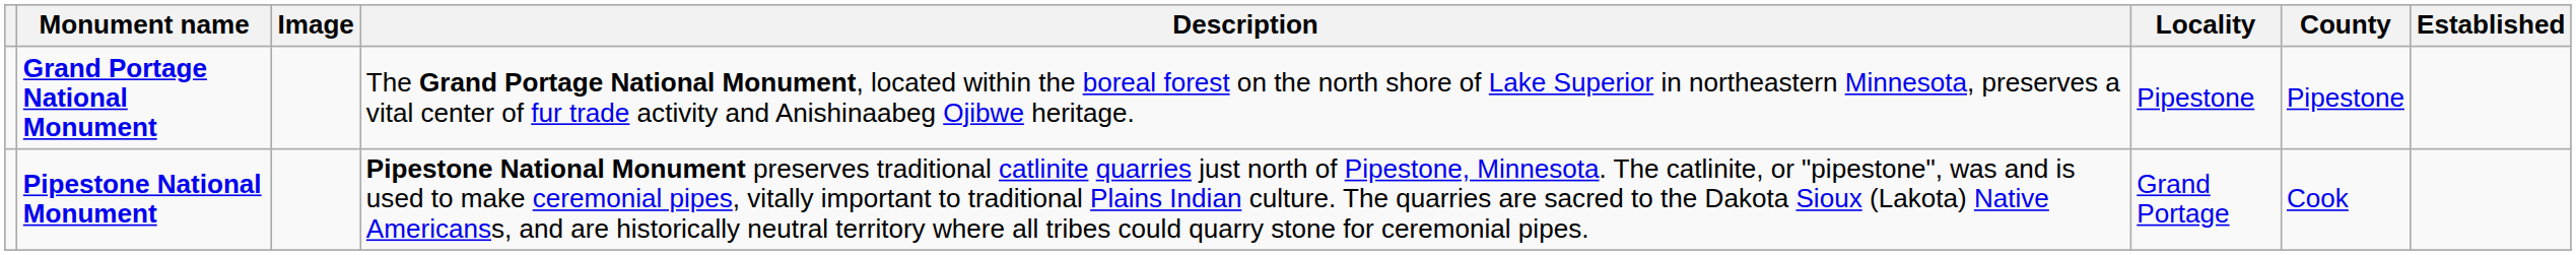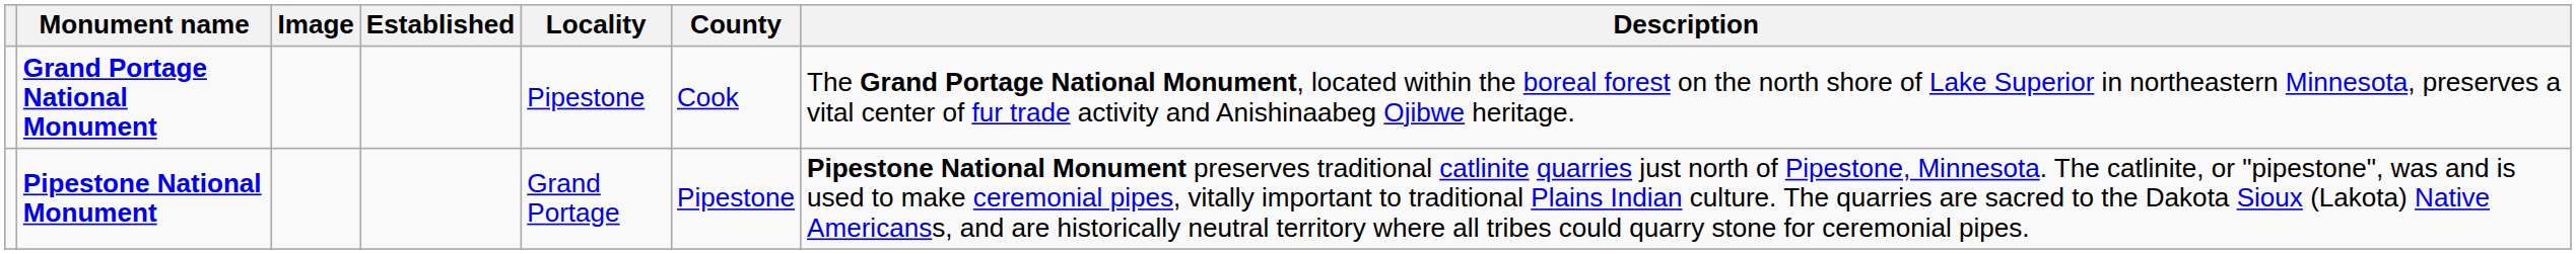columns swapped: Established <-> Description
Grand Portage National Monument | County: Pipestone -> Cook
Pipestone National Monument | County: Cook -> Pipestone
